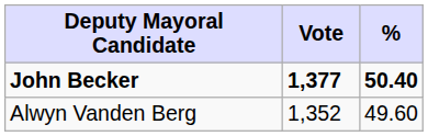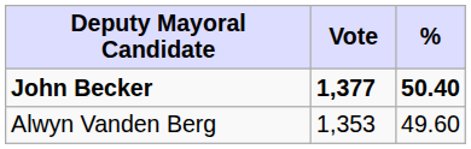Alwyn Vanden Berg | Vote: 1,352 -> 1,353
